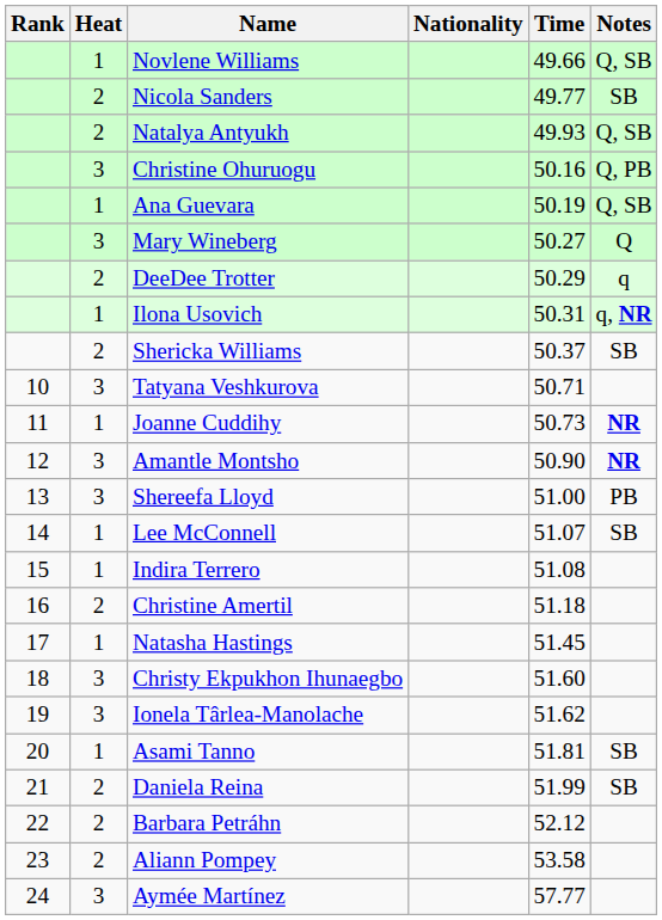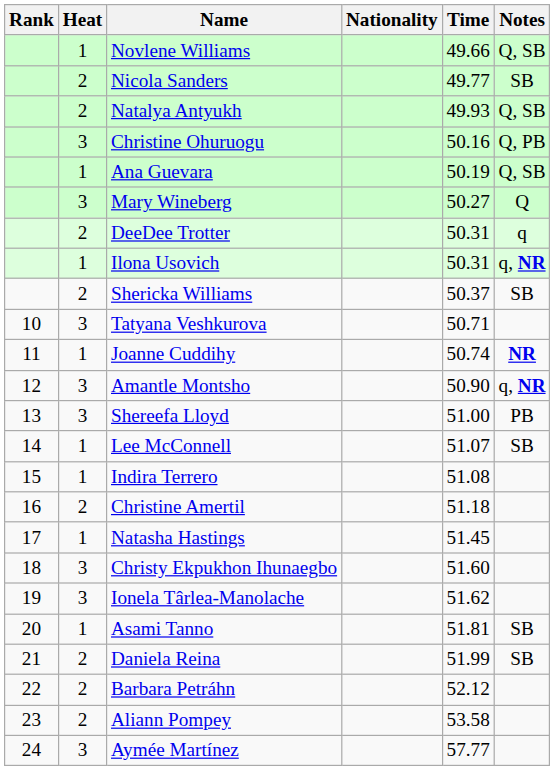DeeDee Trotter | Time: 50.29 -> 50.31
Joanne Cuddihy | Time: 50.73 -> 50.74
Amantle Montsho | Notes: NR -> q, NR
